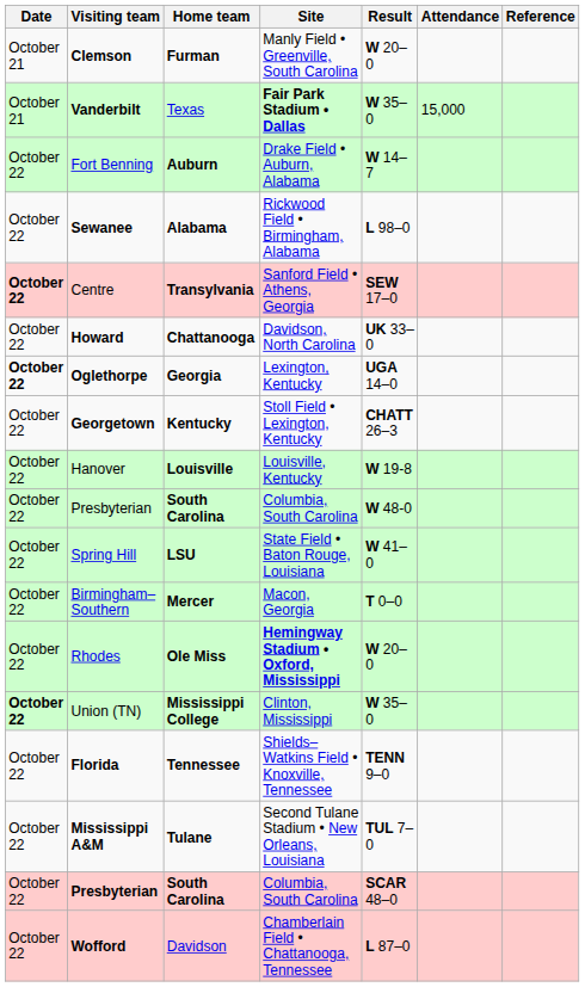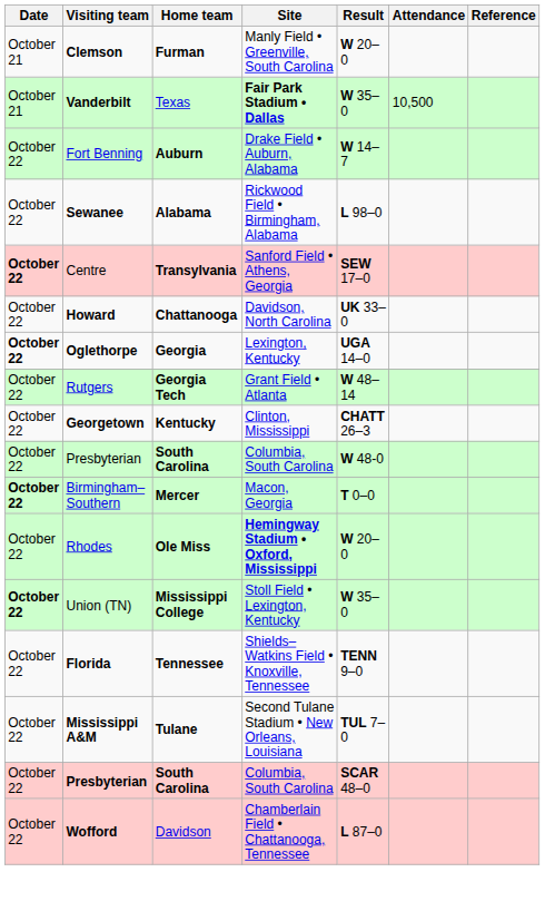Vanderbilt | Attendance: 15,000 -> 10,500
+ row: October 22 | Rutgers | Georgia Tech | Grant Field • Atlanta | W 48–14
Georgetown | Site: Stoll Field • Lexington, Kentucky -> Clinton, Mississippi
- row: October 22 | Hanover | Louisville | Louisville, Kentucky | W 19-8
- row: October 22 | Spring Hill | LSU | State Field • Baton Rouge, Louisiana | W 41–0
Birmingham–Southern | Date: normal -> bold
Union (TN) | Site: Clinton, Mississippi -> Stoll Field • Lexington, Kentucky
